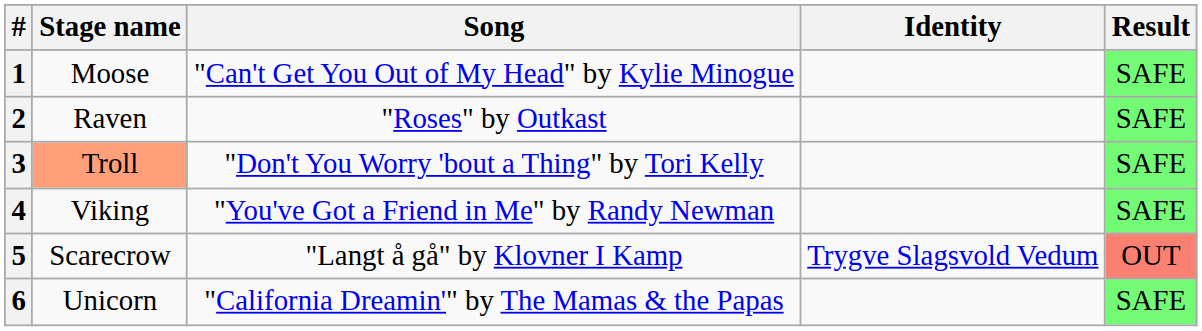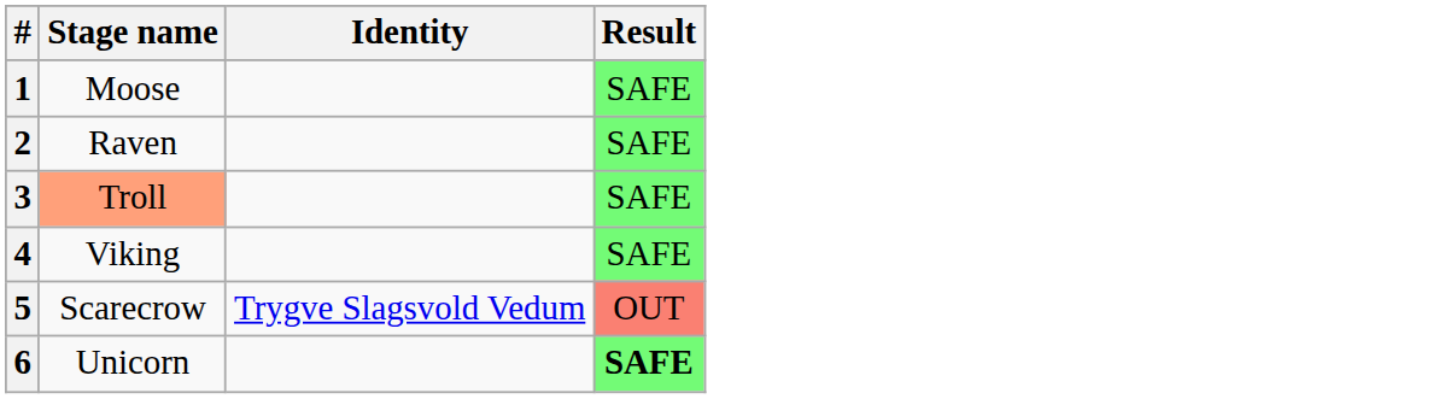- column: Song | "Can't Get You Out of My Head" by Kylie Minogue | "Roses" by Outkast | "Don't You Worry 'bout a Thing" by Tori Kelly | "You've Got a Friend in Me" by Randy Newman | "Langt å gå" by Klovner I Kamp | "California Dreamin'" by The Mamas & the Papas
6 | Result: normal -> bold
